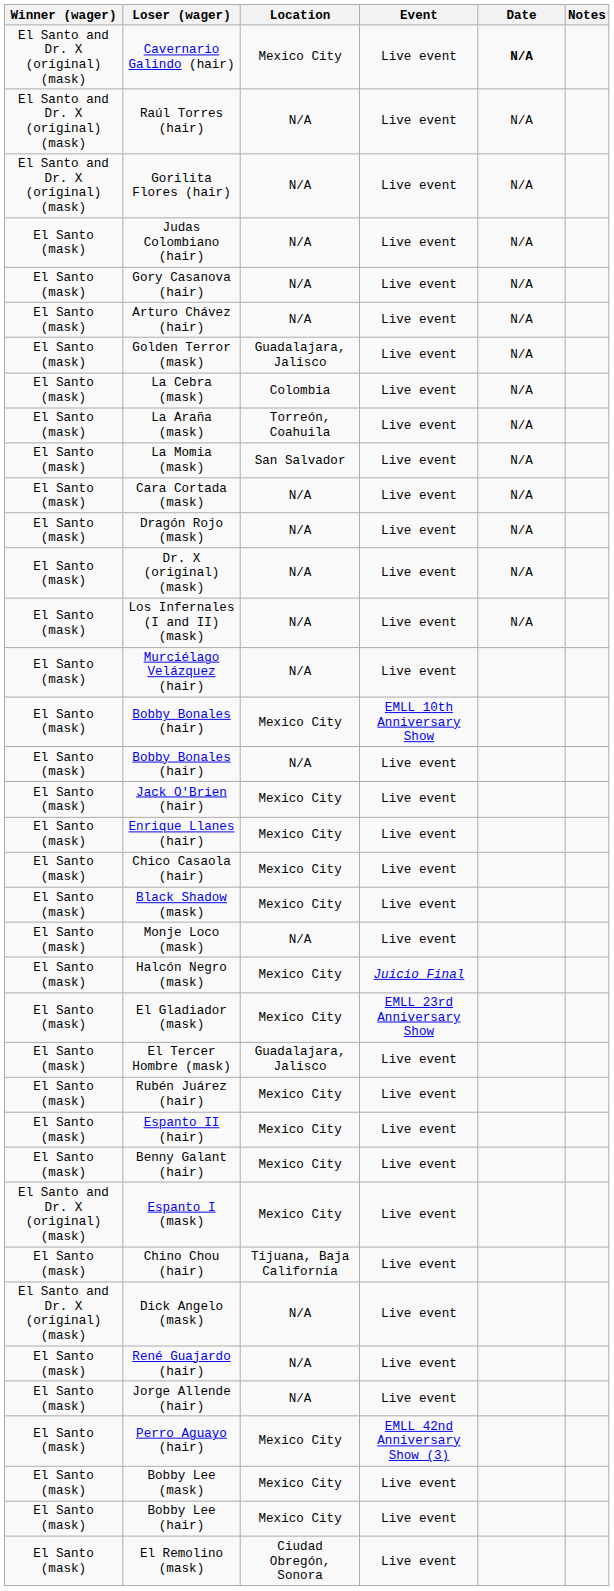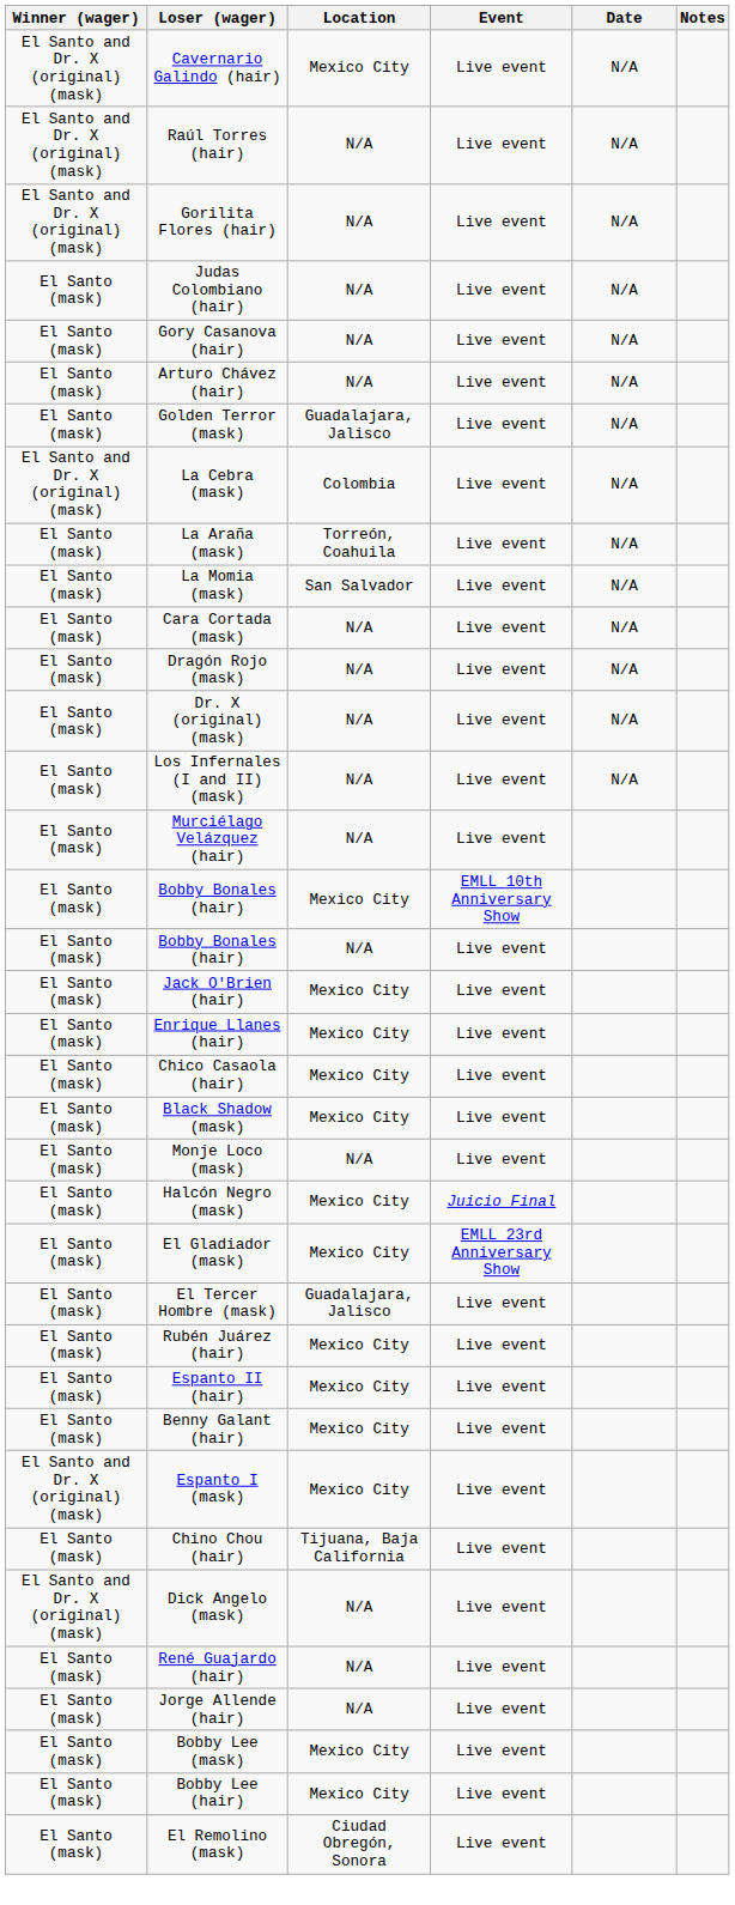Cavernario Galindo (hair) | Date: bold -> normal
La Cebra (mask) | Winner (wager): El Santo (mask) -> El Santo and Dr. X (original) (mask)
- row: El Santo (mask) | Perro Aguayo (hair) | Mexico City | EMLL 42nd Anniversary Show (3)
